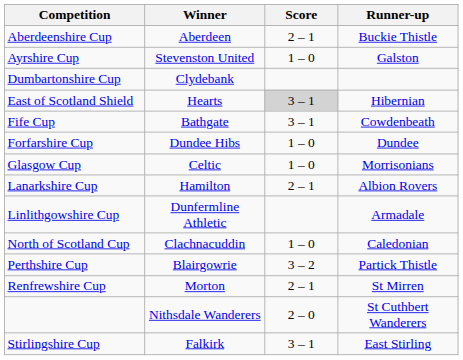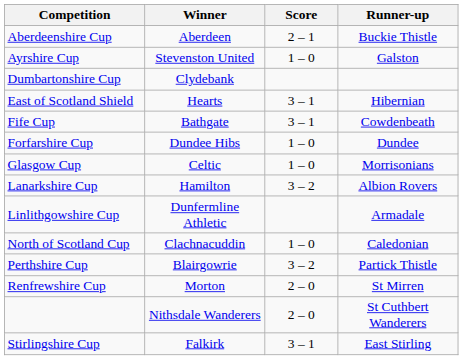East of Scotland Shield | Score: lightgrey background -> no background
Lanarkshire Cup | Score: 2 – 1 -> 3 – 2
Renfrewshire Cup | Score: 2 – 1 -> 2 – 0
